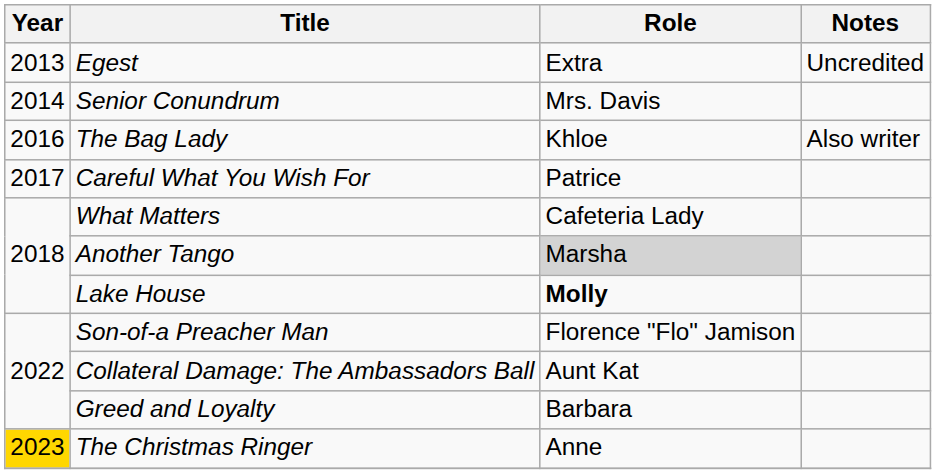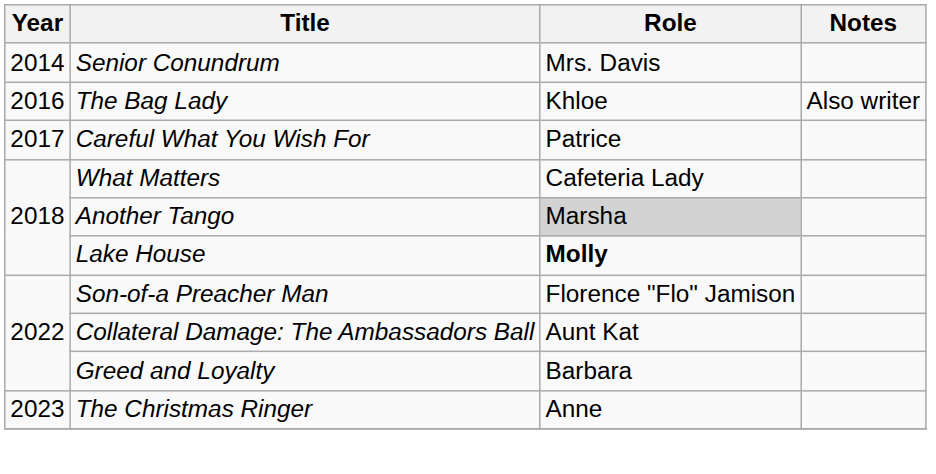- row: 2013 | Egest | Extra | Uncredited
The Christmas Ringer | Year: gold background -> no background
